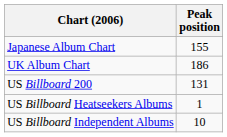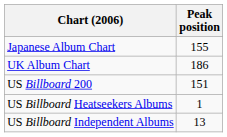US Billboard 200 | Peak position: 131 -> 151
US Billboard Independent Albums | Peak position: 10 -> 13
